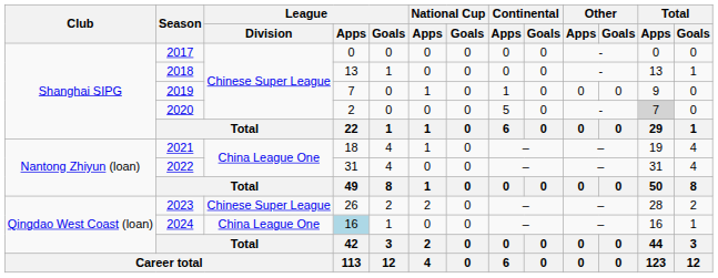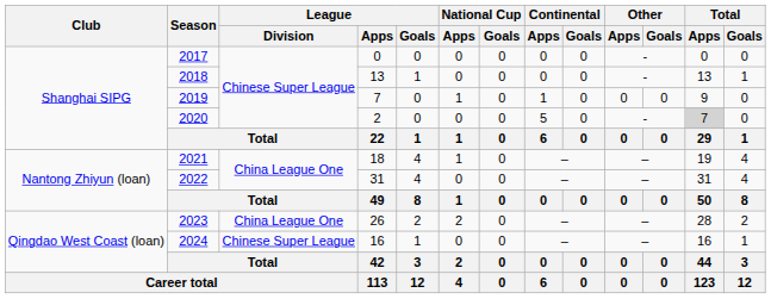2023 | League / Division: Chinese Super League -> China League One
2024 | League / Division: China League One -> Chinese Super League
2024 | League / Apps: lightblue background -> no background
